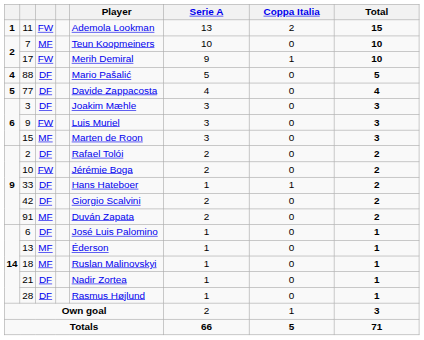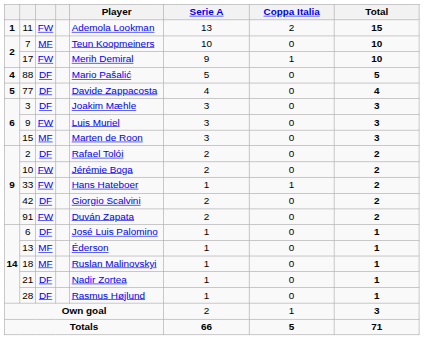33 | column 3: DF -> FW
91 | column 3: MF -> FW
